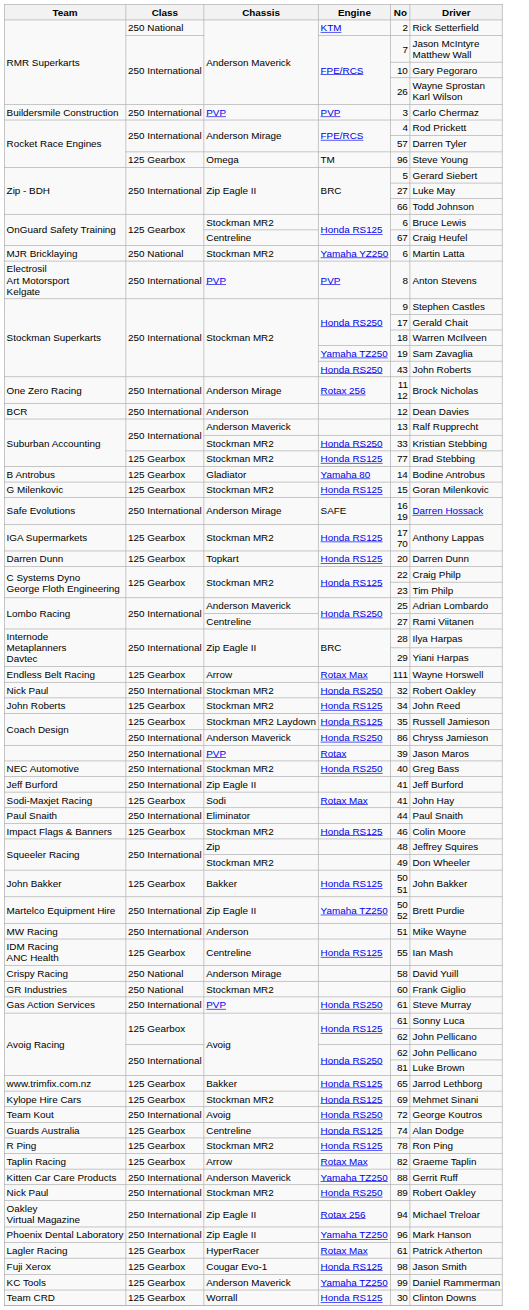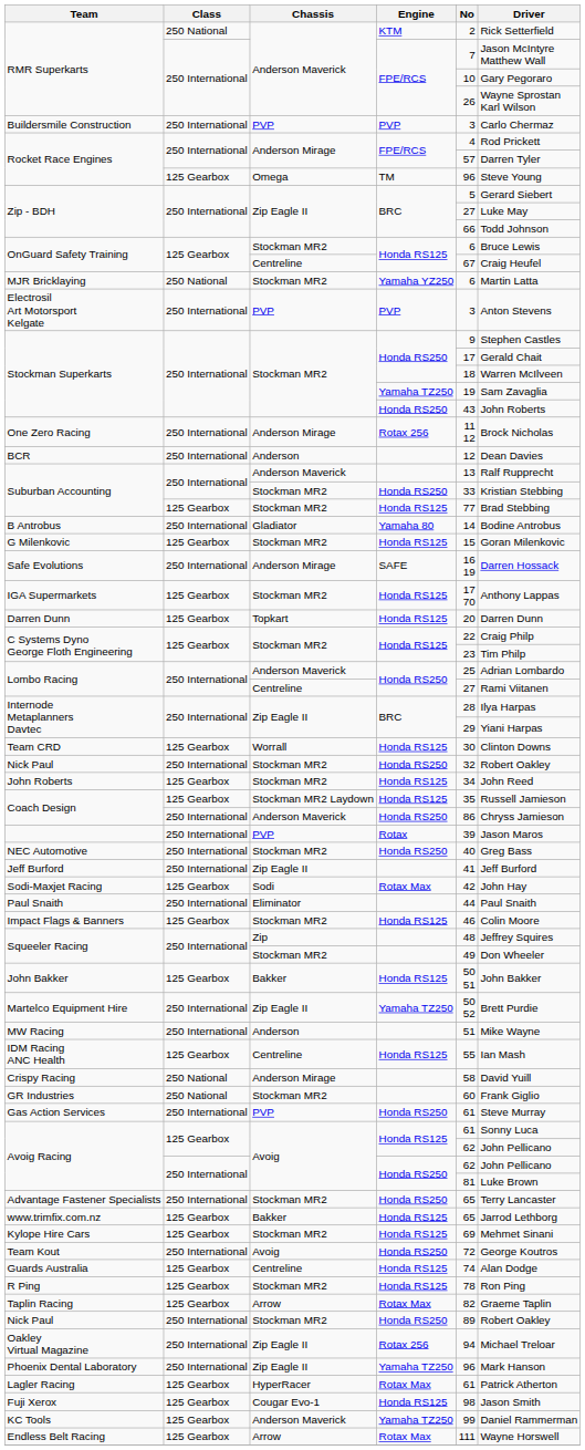Electrosil Art Motorsport Kelgate | No: 8 -> 3
B Antrobus | Class: 125 Gearbox -> 250 International
rows swapped: Team CRD <-> Endless Belt Racing
Sodi-Maxjet Racing | No: 41 -> 42
+ row: Advantage Fastener Specialists | 250 International | Stockman MR2 | Honda RS250 | 65 | Terry Lancaster
- row: Kitten Car Care Products | 250 International | Anderson Maverick | Yamaha TZ250 | 88 | Gerrit Ruff
